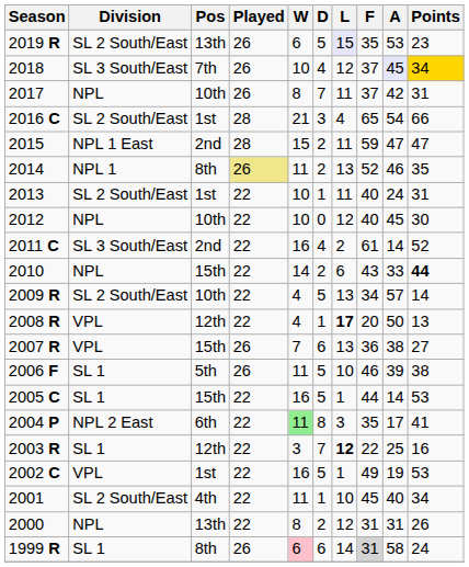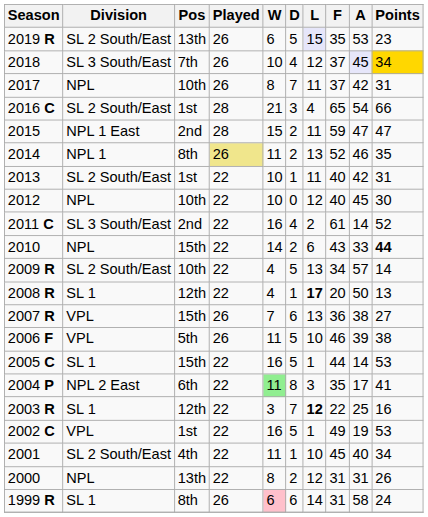2013 | A: 24 -> 42
2008 R | Division: VPL -> SL 1
2006 F | Division: SL 1 -> VPL
1999 R | F: lightgrey background -> no background
